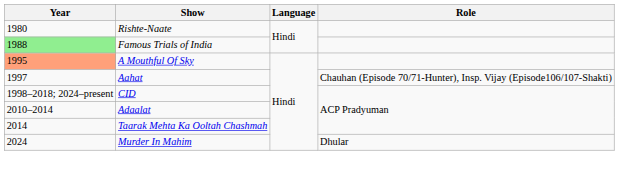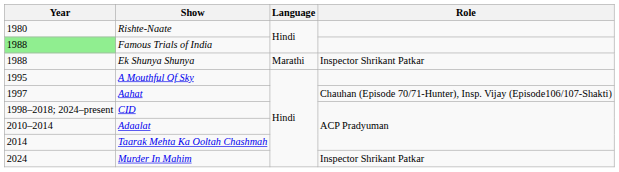+ row: 1988 | Ek Shunya Shunya | Marathi | Inspector Shrikant Patkar
A Mouthful Of Sky | Year: lightsalmon background -> no background
Murder In Mahim | Role: Dhular -> Inspector Shrikant Patkar
